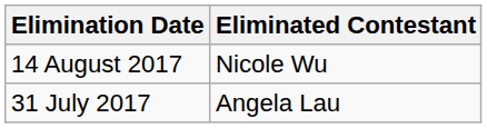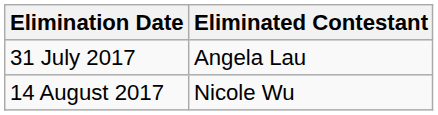rows swapped: 31 July 2017 <-> 14 August 2017
